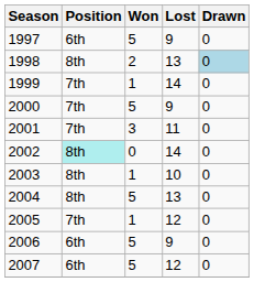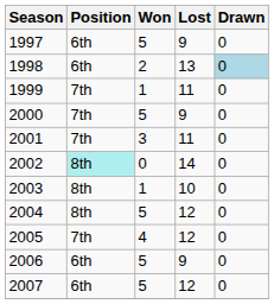1998 | Position: 8th -> 6th
1999 | Lost: 14 -> 11
2004 | Lost: 13 -> 12
2005 | Won: 1 -> 4
